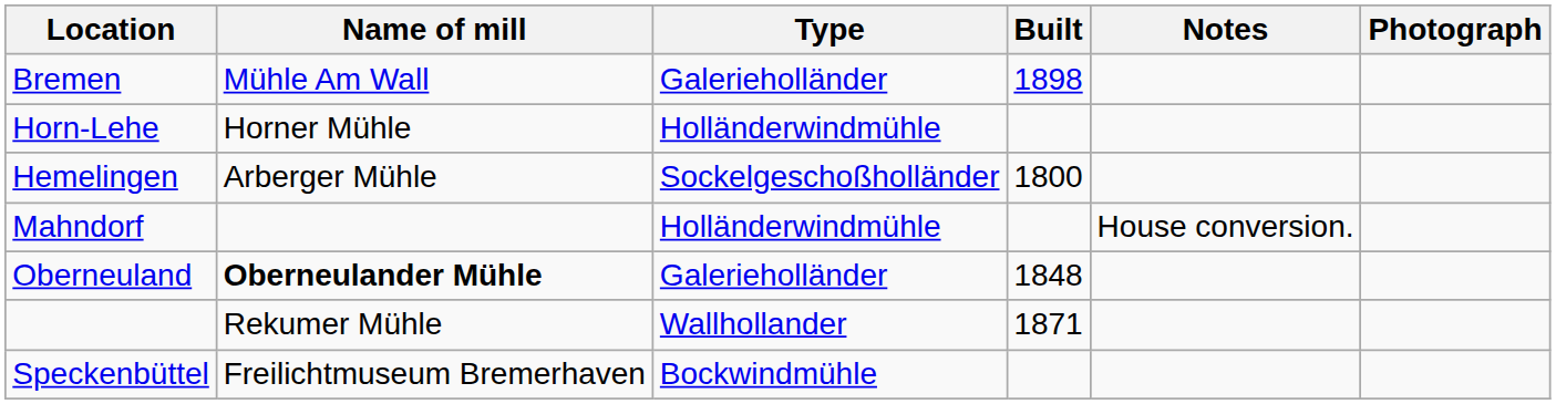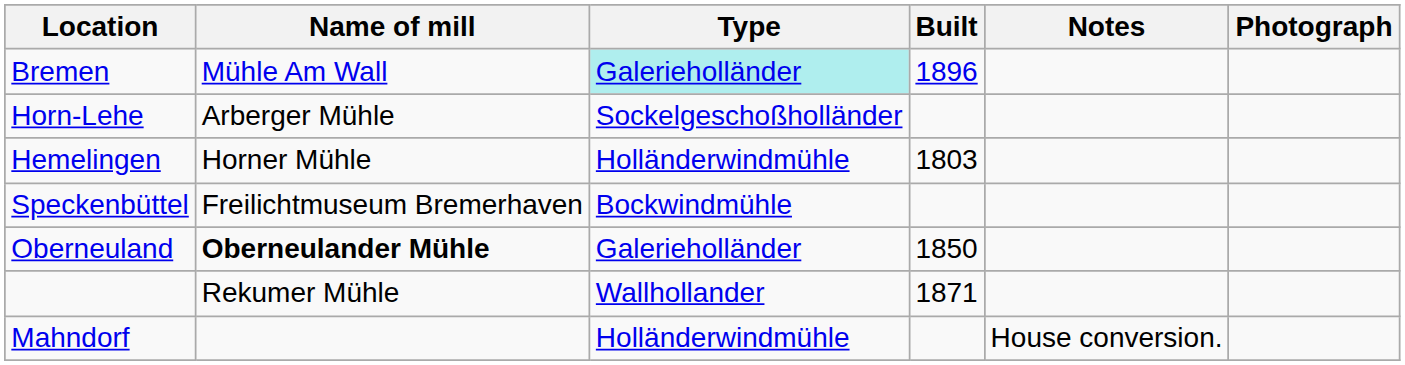Bremen | Type: no background -> paleturquoise background
Bremen | Built: 1898 -> 1896
Horn-Lehe | Name of mill: Horner Mühle -> Arberger Mühle
Horn-Lehe | Type: Holländerwindmühle -> Sockelgeschoßholländer
Hemelingen | Name of mill: Arberger Mühle -> Horner Mühle
Hemelingen | Type: Sockelgeschoßholländer -> Holländerwindmühle
Hemelingen | Built: 1800 -> 1803
rows swapped: Mahndorf <-> Speckenbüttel
Oberneuland | Built: 1848 -> 1850
